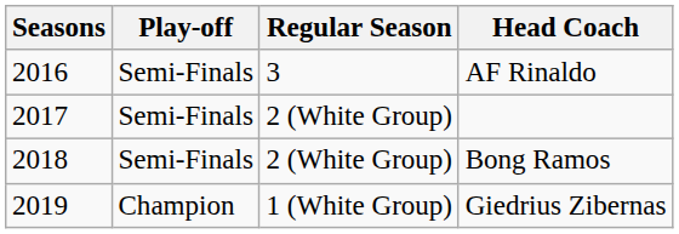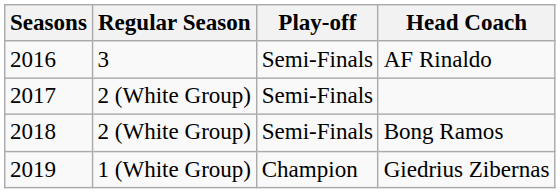columns swapped: Regular Season <-> Play-off
